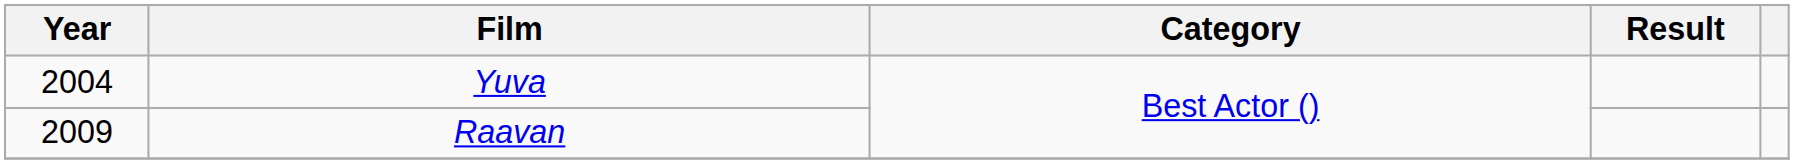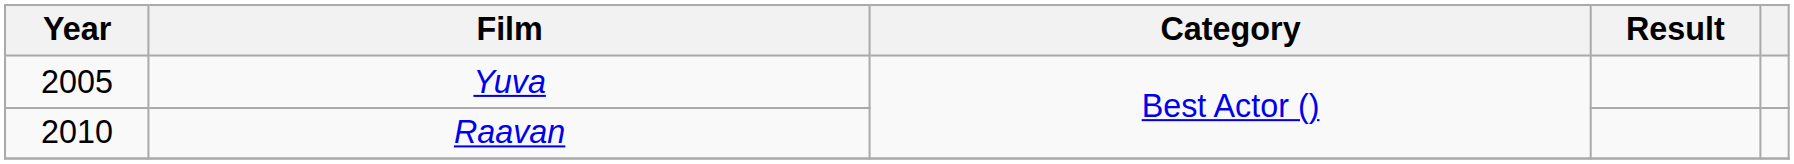Yuva | Year: 2004 -> 2005
Raavan | Year: 2009 -> 2010
